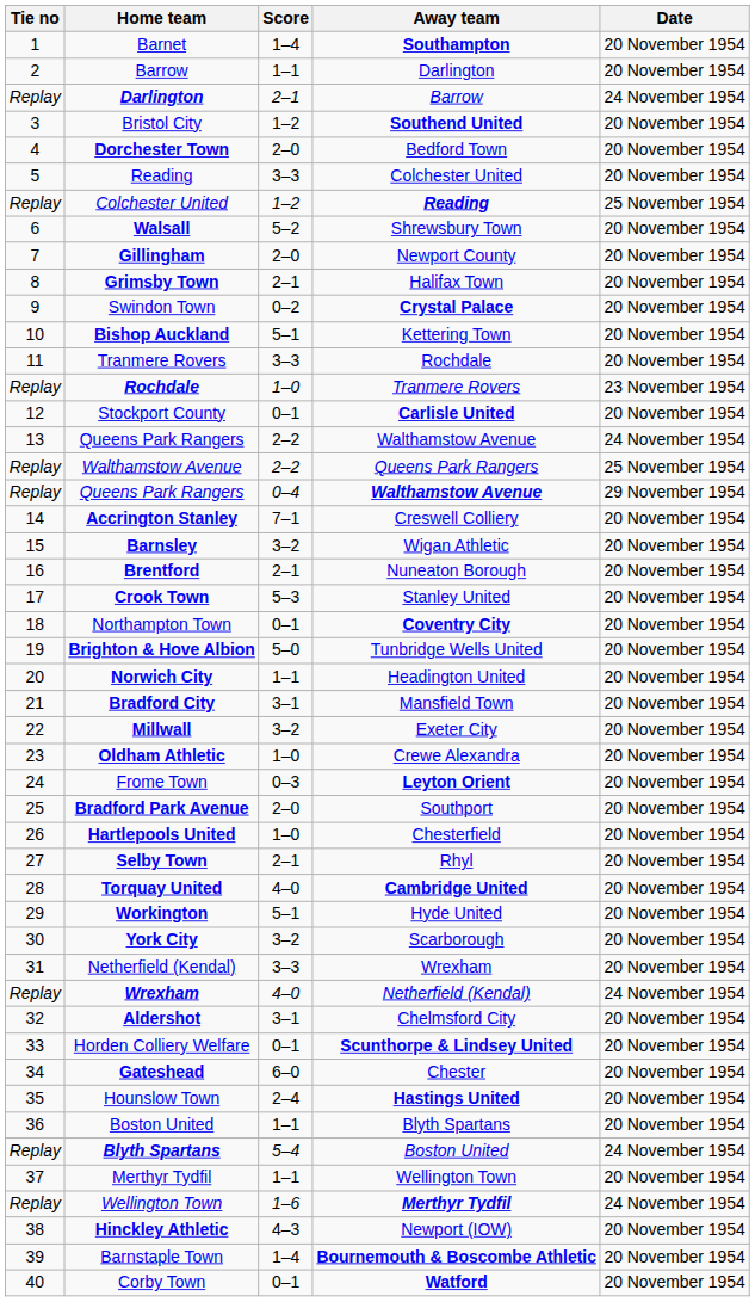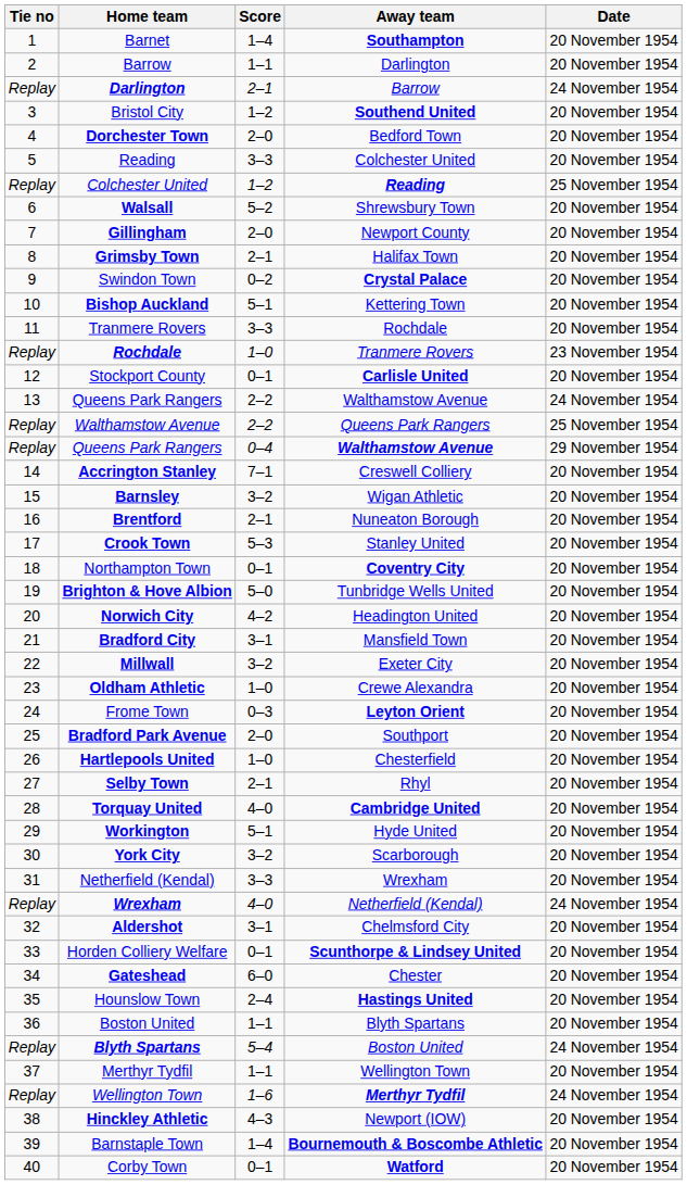Norwich City | Score: 1–1 -> 4–2
